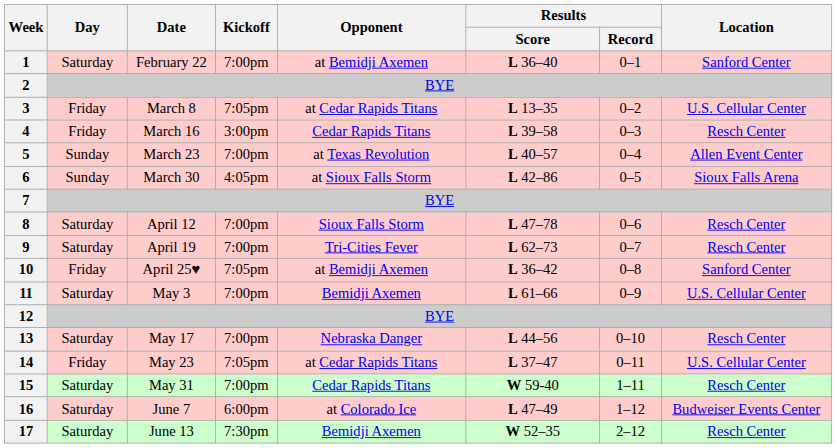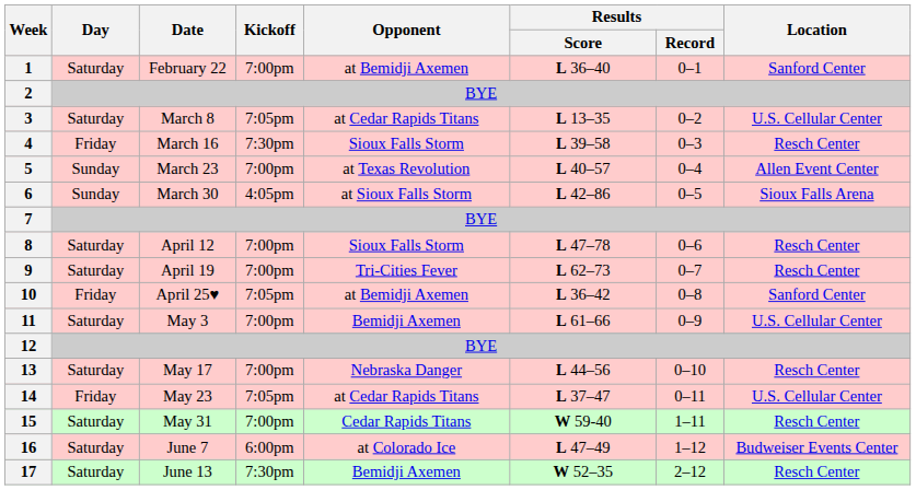3 | Day: Friday -> Saturday
4 | Kickoff: 3:00pm -> 7:30pm
4 | Opponent: Cedar Rapids Titans -> Sioux Falls Storm
